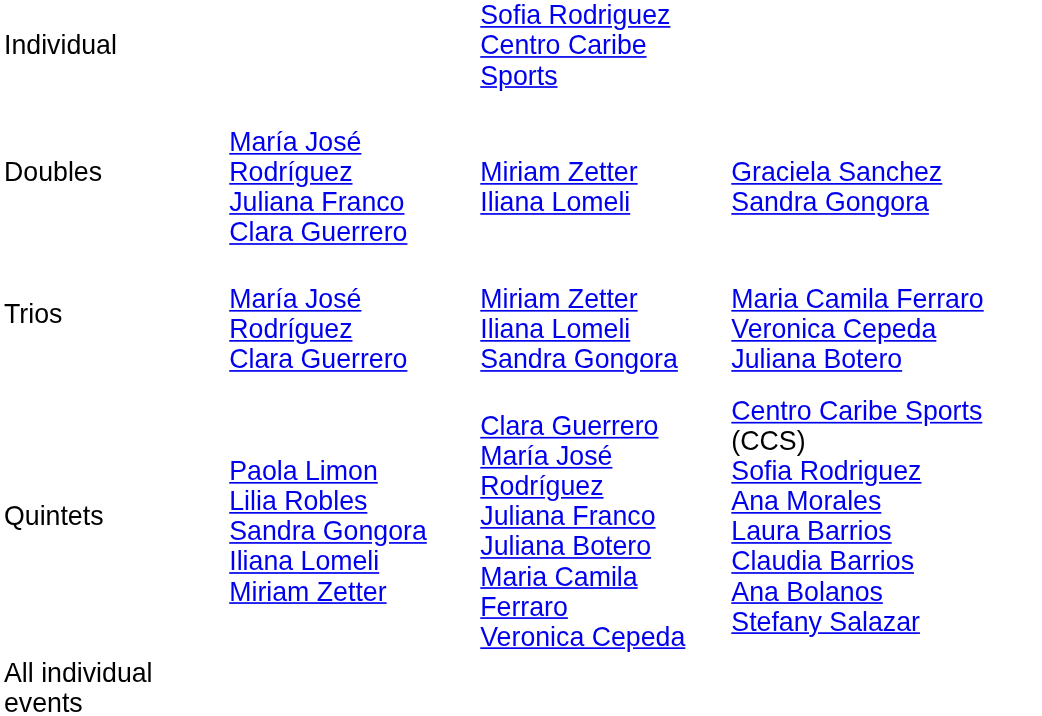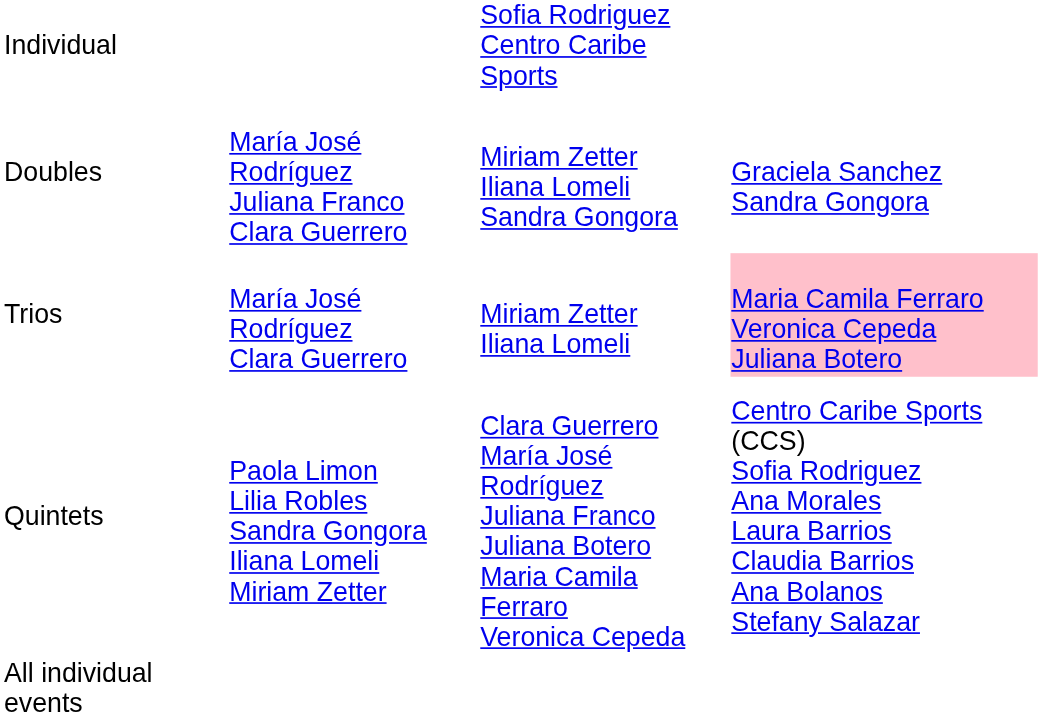Doubles | column 3: Miriam Zetter Iliana Lomeli -> Miriam Zetter Iliana Lomeli Sandra Gongora
Trios | column 3: Miriam Zetter Iliana Lomeli Sandra Gongora -> Miriam Zetter Iliana Lomeli
Trios | column 4: no background -> pink background
